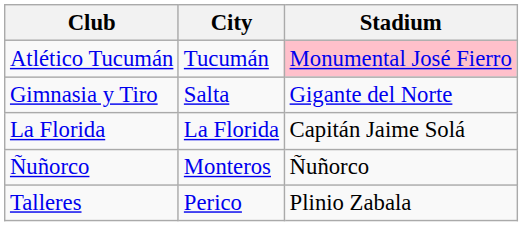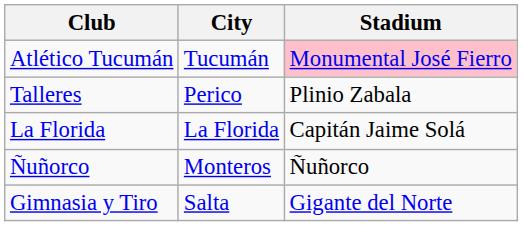rows swapped: Gimnasia y Tiro <-> Talleres
